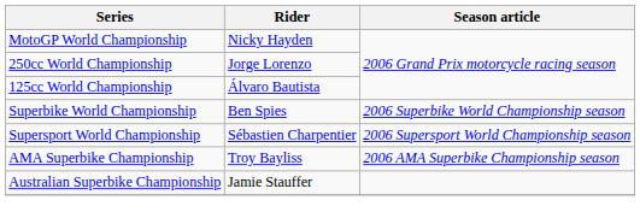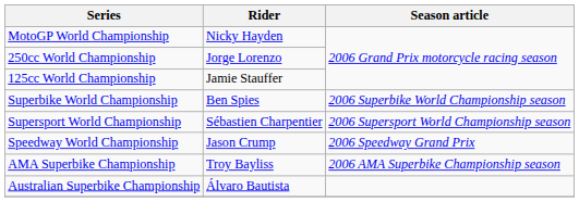125cc World Championship | Rider: Álvaro Bautista -> Jamie Stauffer
+ row: Speedway World Championship | Jason Crump | 2006 Speedway Grand Prix
Australian Superbike Championship | Rider: Jamie Stauffer -> Álvaro Bautista
